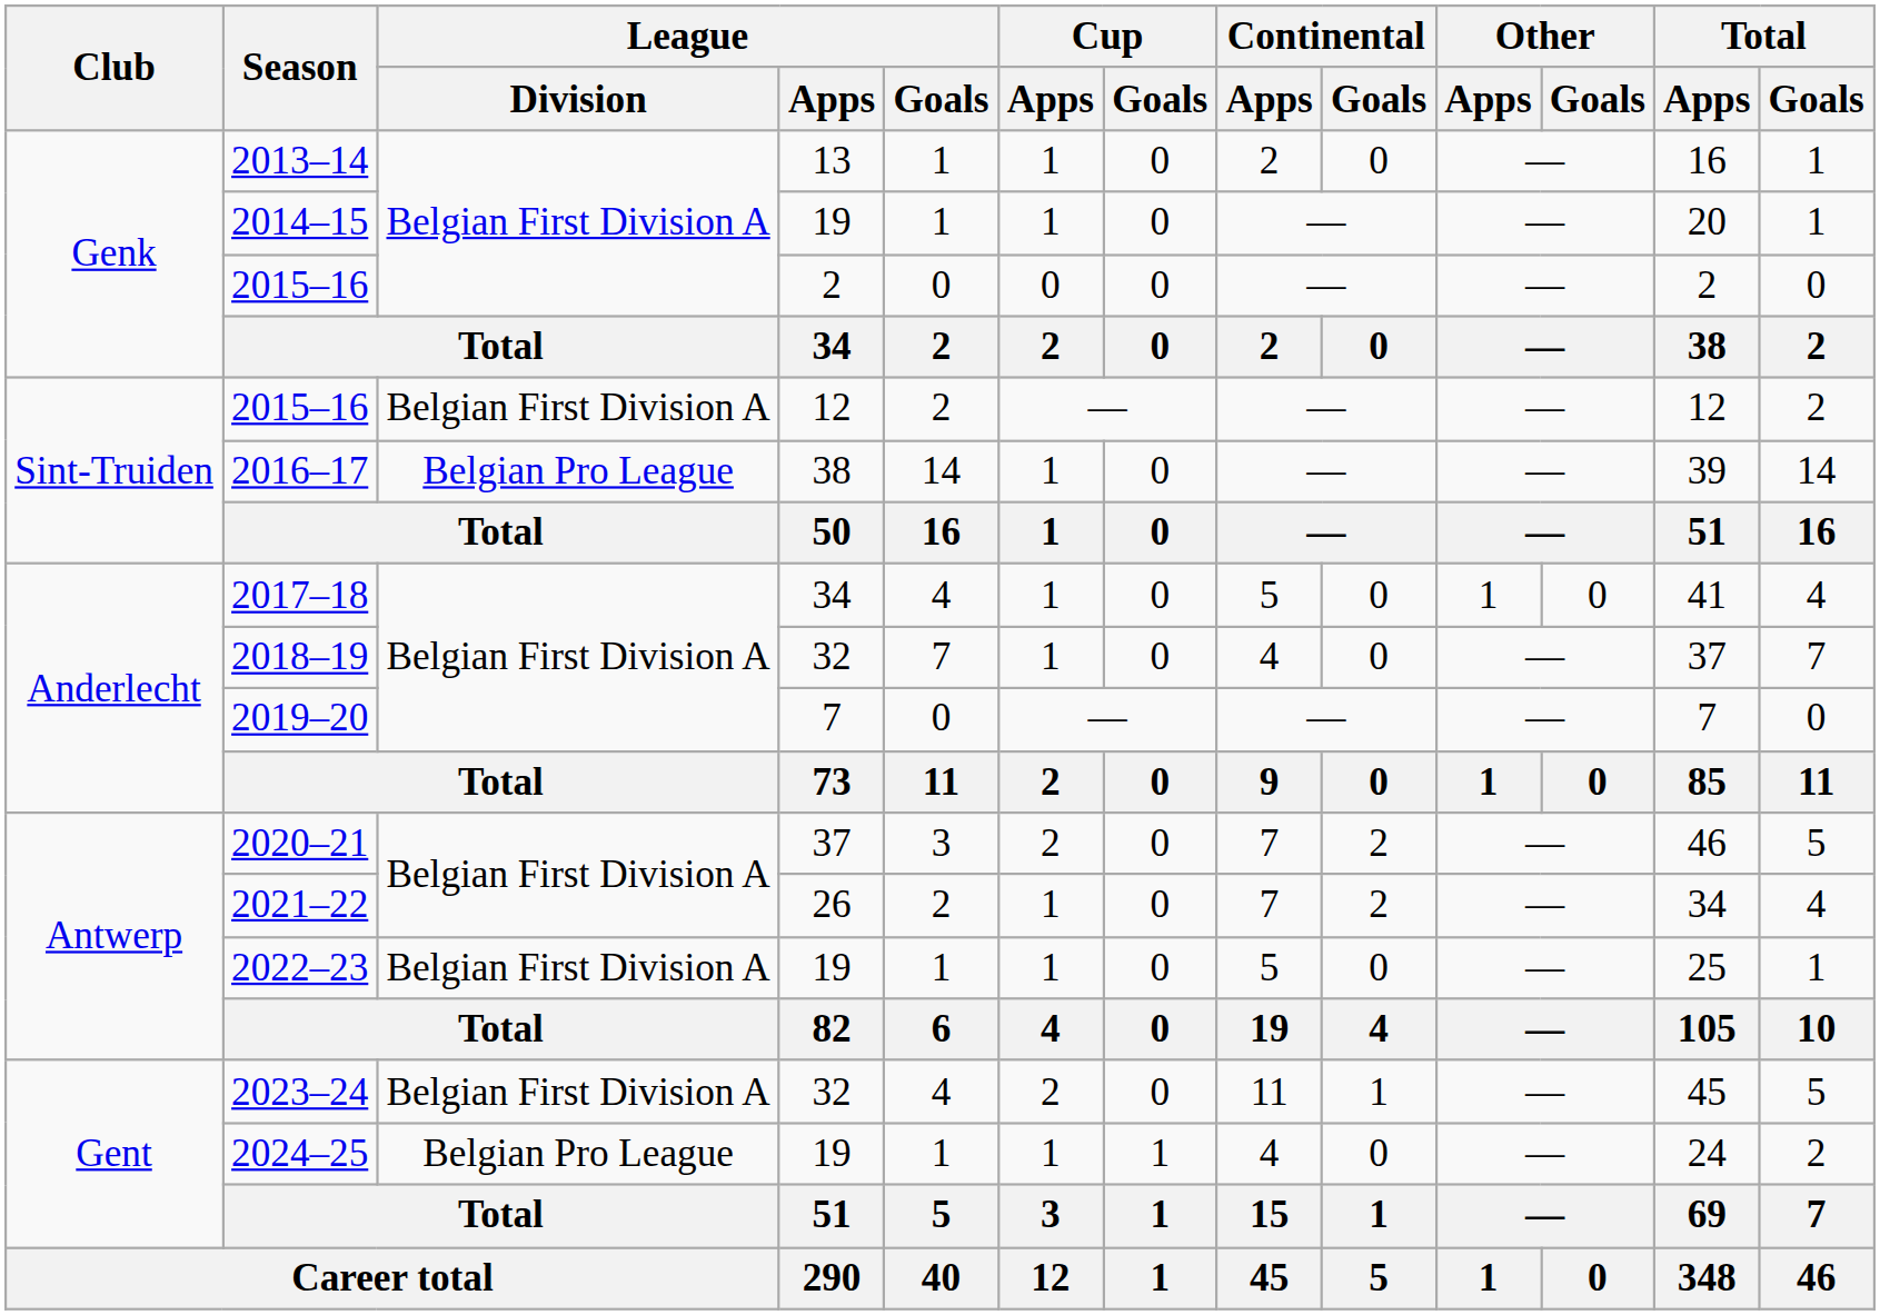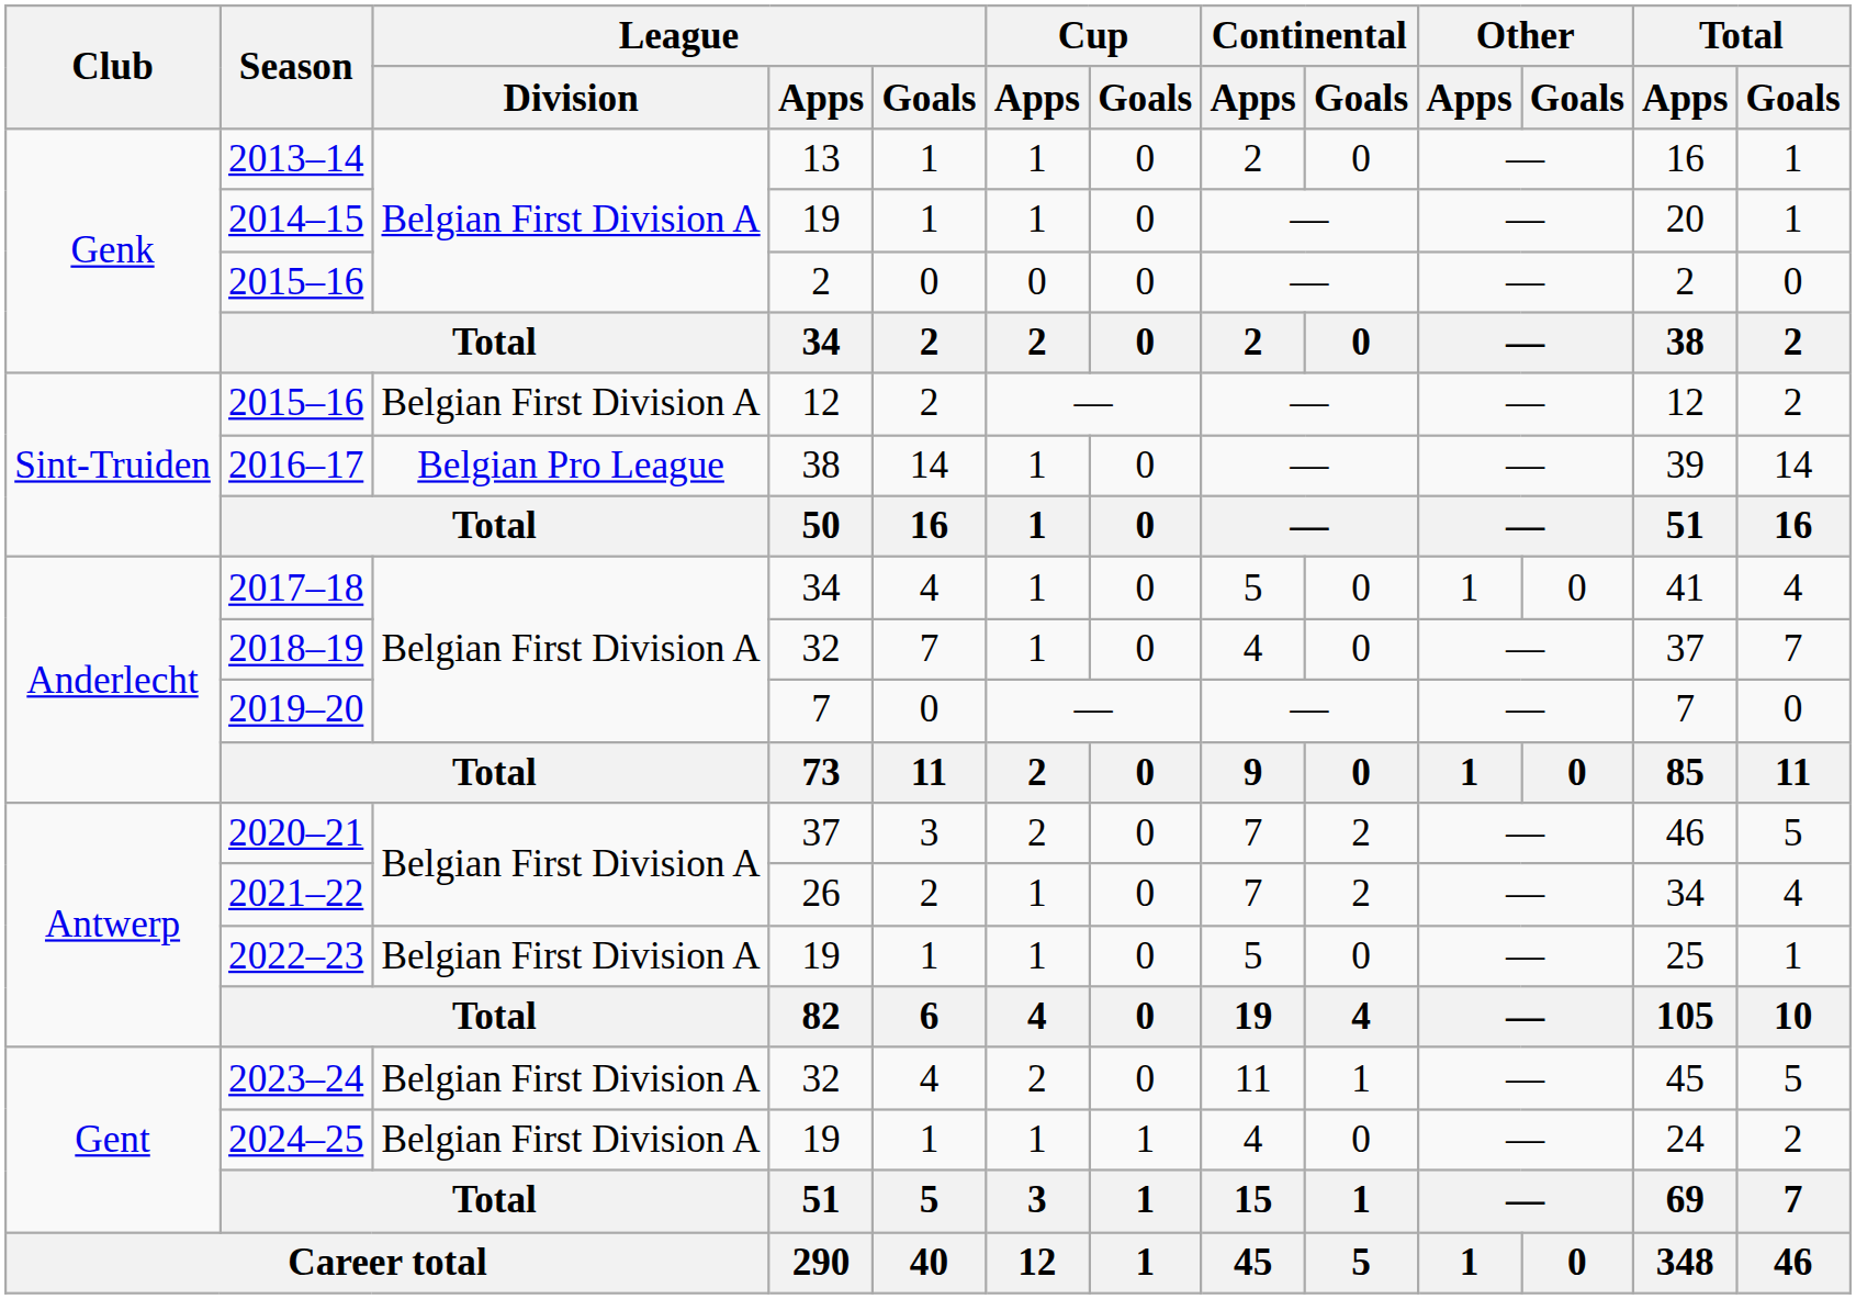2024–25 | League / Division: Belgian Pro League -> Belgian First Division A
